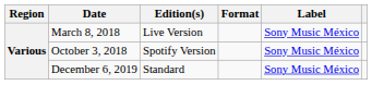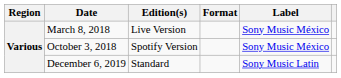December 6, 2019 | Label: Sony Music México -> Sony Music Latin
